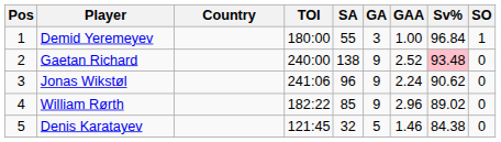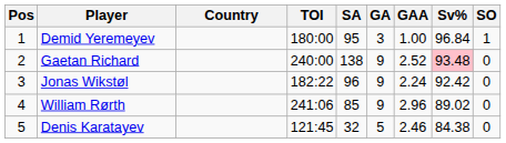Demid Yeremeyev | SA: 55 -> 95
Jonas Wikstøl | TOI: 241:06 -> 182:22
Jonas Wikstøl | Sv%: 90.62 -> 92.42
William Rørth | TOI: 182:22 -> 241:06
Denis Karatayev | GAA: 1.46 -> 2.46
